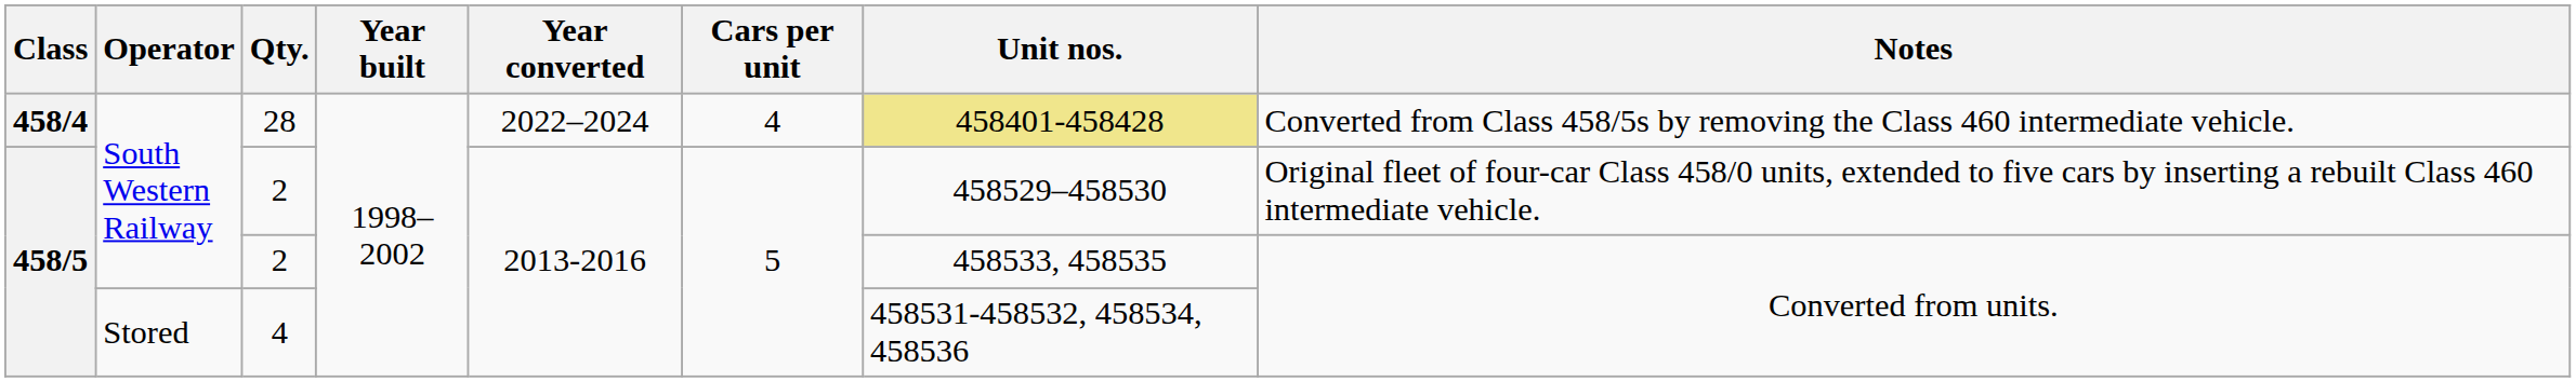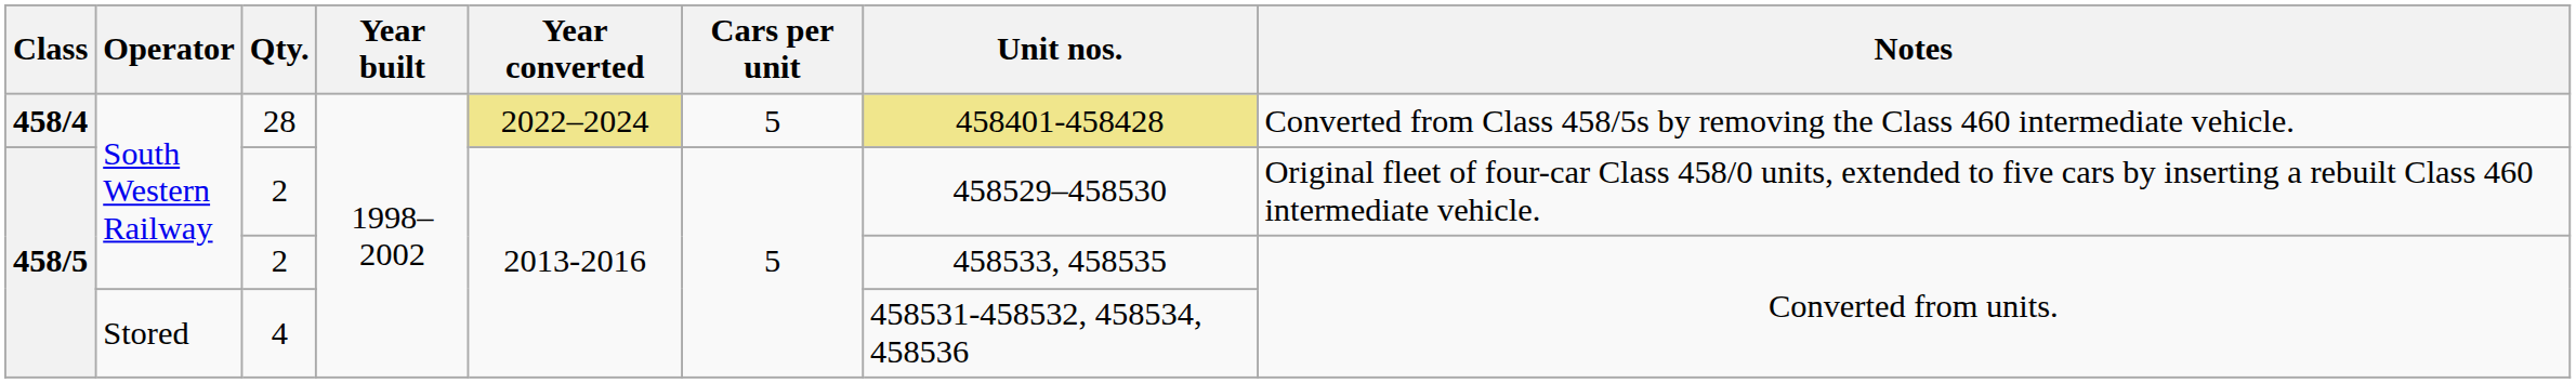28 | Year converted: no background -> khaki background
28 | Cars per unit: 4 -> 5
